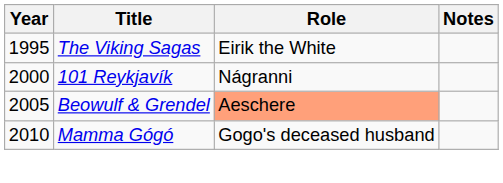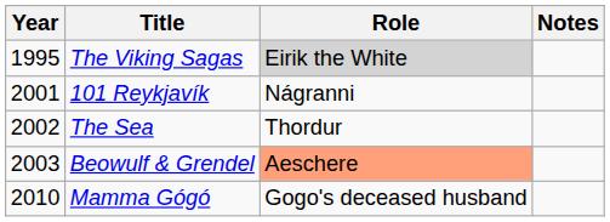The Viking Sagas | Role: no background -> lightgrey background
101 Reykjavík | Year: 2000 -> 2001
+ row: 2002 | The Sea | Thordur
Beowulf & Grendel | Year: 2005 -> 2003
